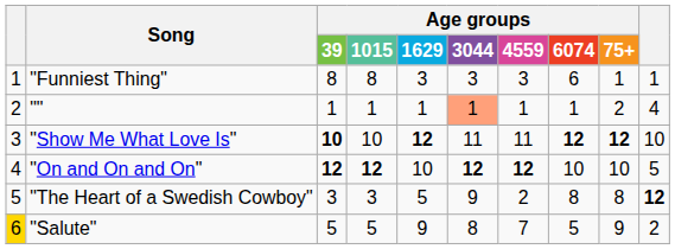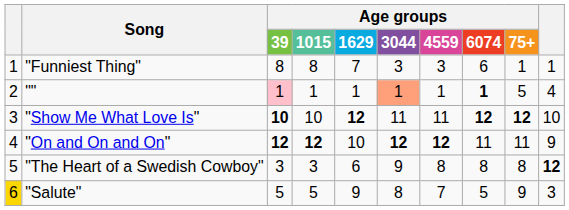"Funniest Thing" | Age groups / 1629: 3 -> 7
"" | Age groups / 39: no background -> pink background
"" | Age groups / 6074: normal -> bold
"" | Age groups / 75+: 2 -> 5
"On and On and On" | Age groups / 6074: 10 -> 11
"On and On and On" | Age groups / 75+: 10 -> 11
"On and On and On" | column 10: 5 -> 9
"The Heart of a Swedish Cowboy" | Age groups / 1629: 5 -> 6
"The Heart of a Swedish Cowboy" | Age groups / 4559: 2 -> 8
"Salute" | column 10: 2 -> 3
